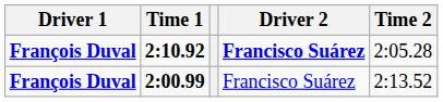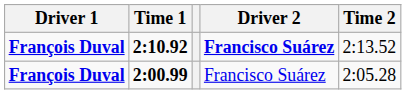2:10.92 | Time 2: 2:05.28 -> 2:13.52
2:00.99 | Time 2: 2:13.52 -> 2:05.28
